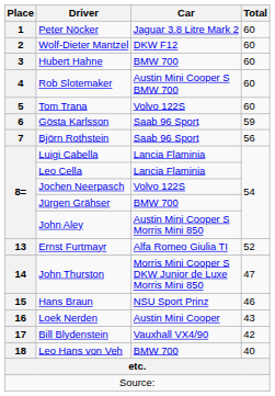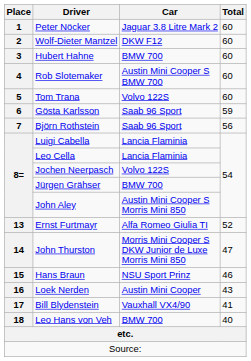Bill Blydenstein | Total: 42 -> 41
